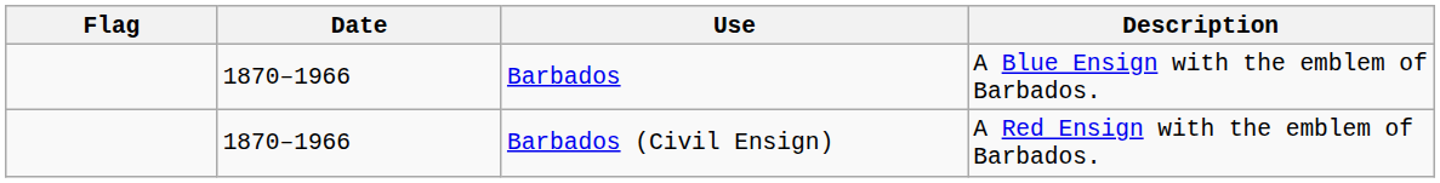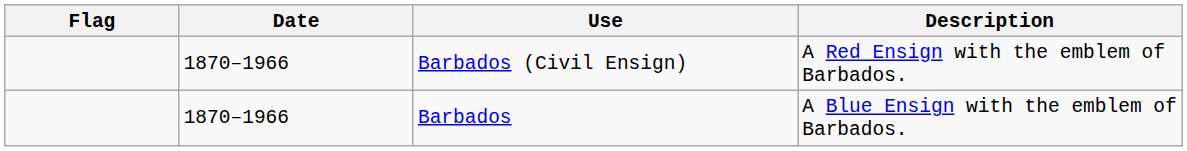rows swapped: Barbados <-> Barbados (Civil Ensign)
